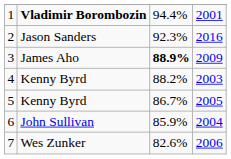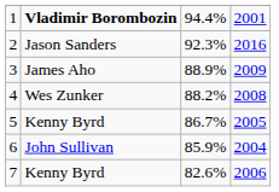3 | column 3: bold -> normal
4 | column 2: Kenny Byrd -> Wes Zunker
4 | column 4: 2003 -> 2008
7 | column 2: Wes Zunker -> Kenny Byrd
